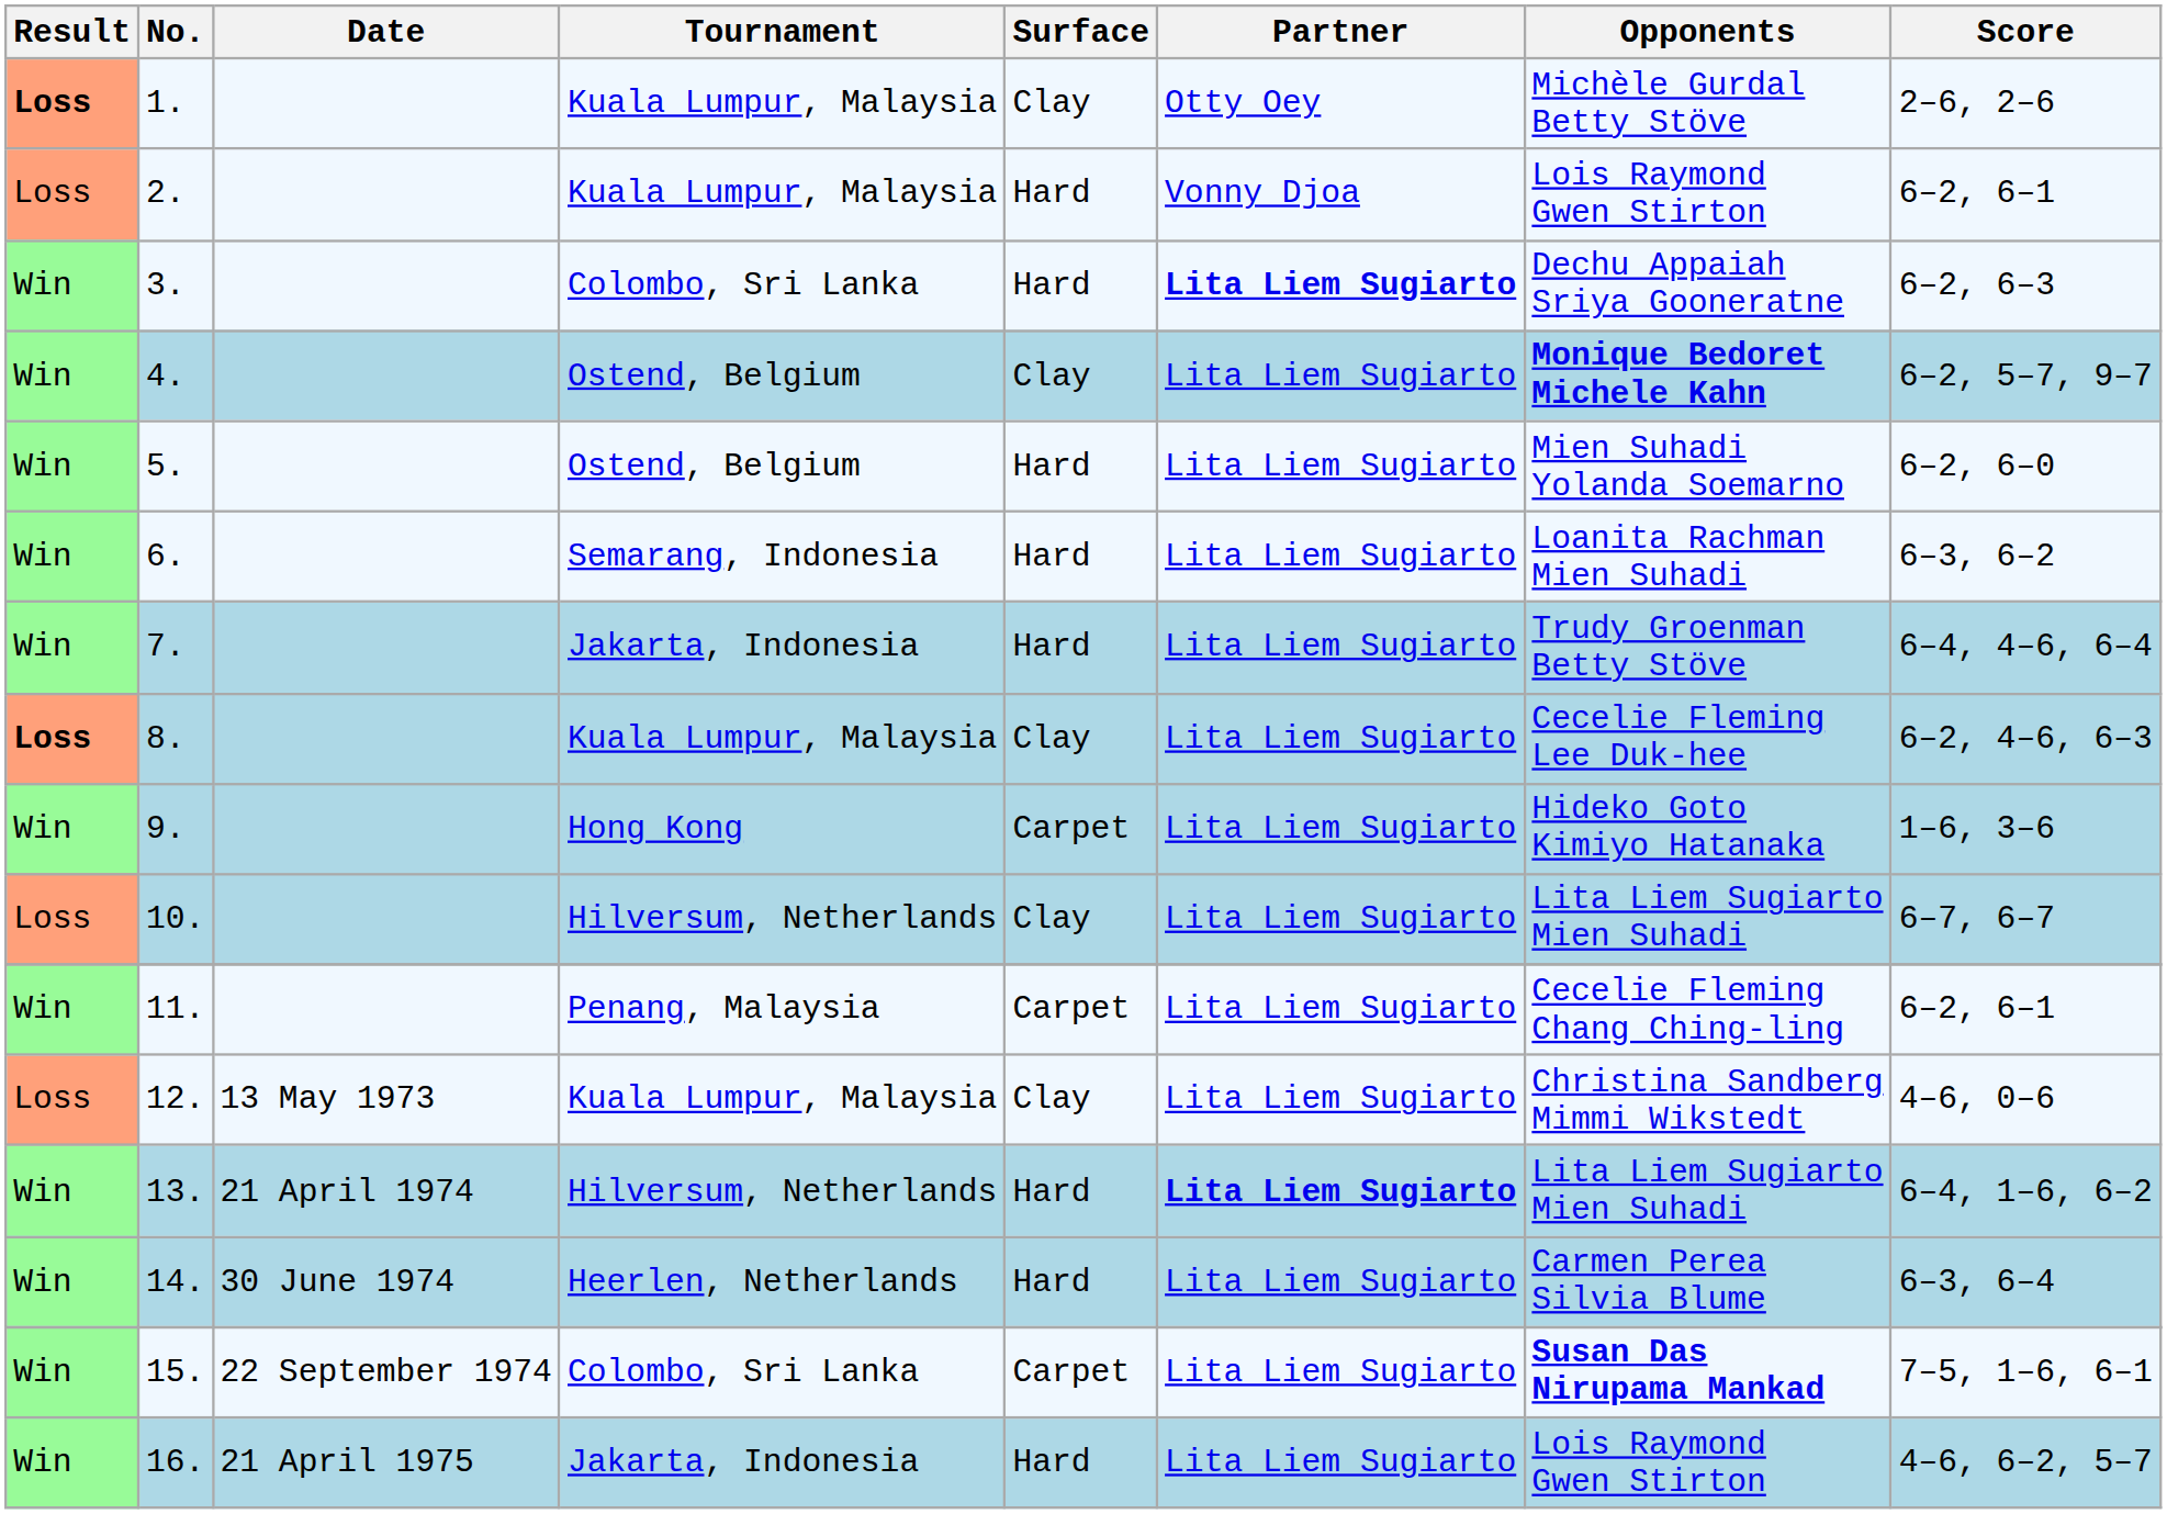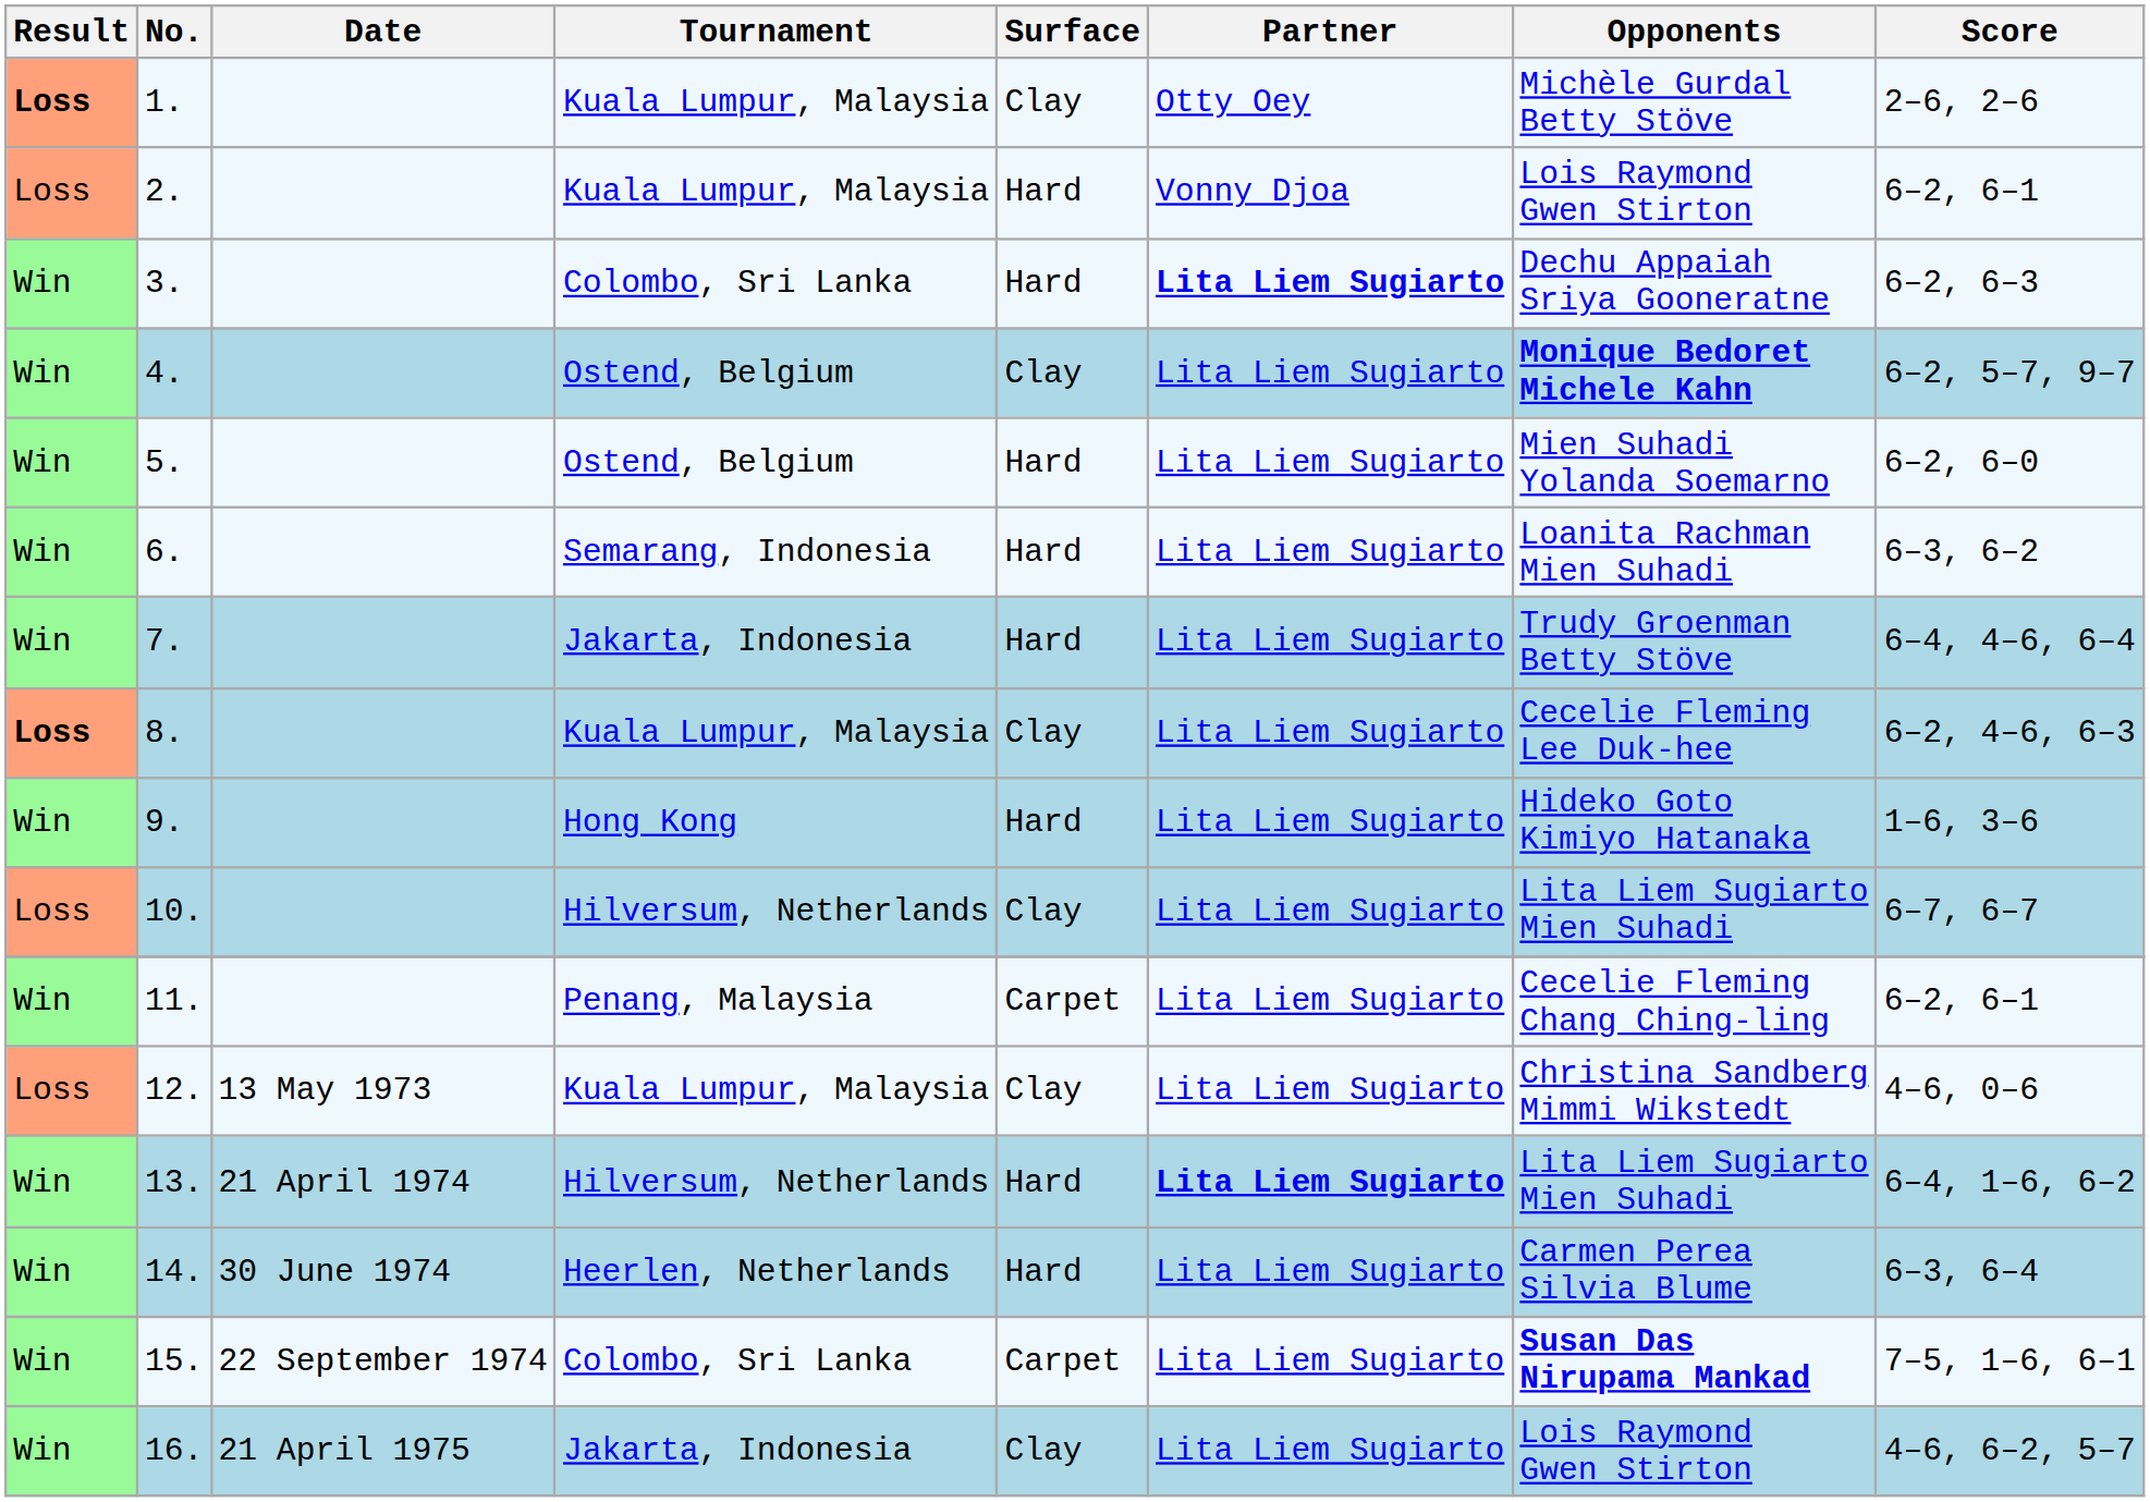9. | Surface: Carpet -> Hard
16. | Surface: Hard -> Clay
